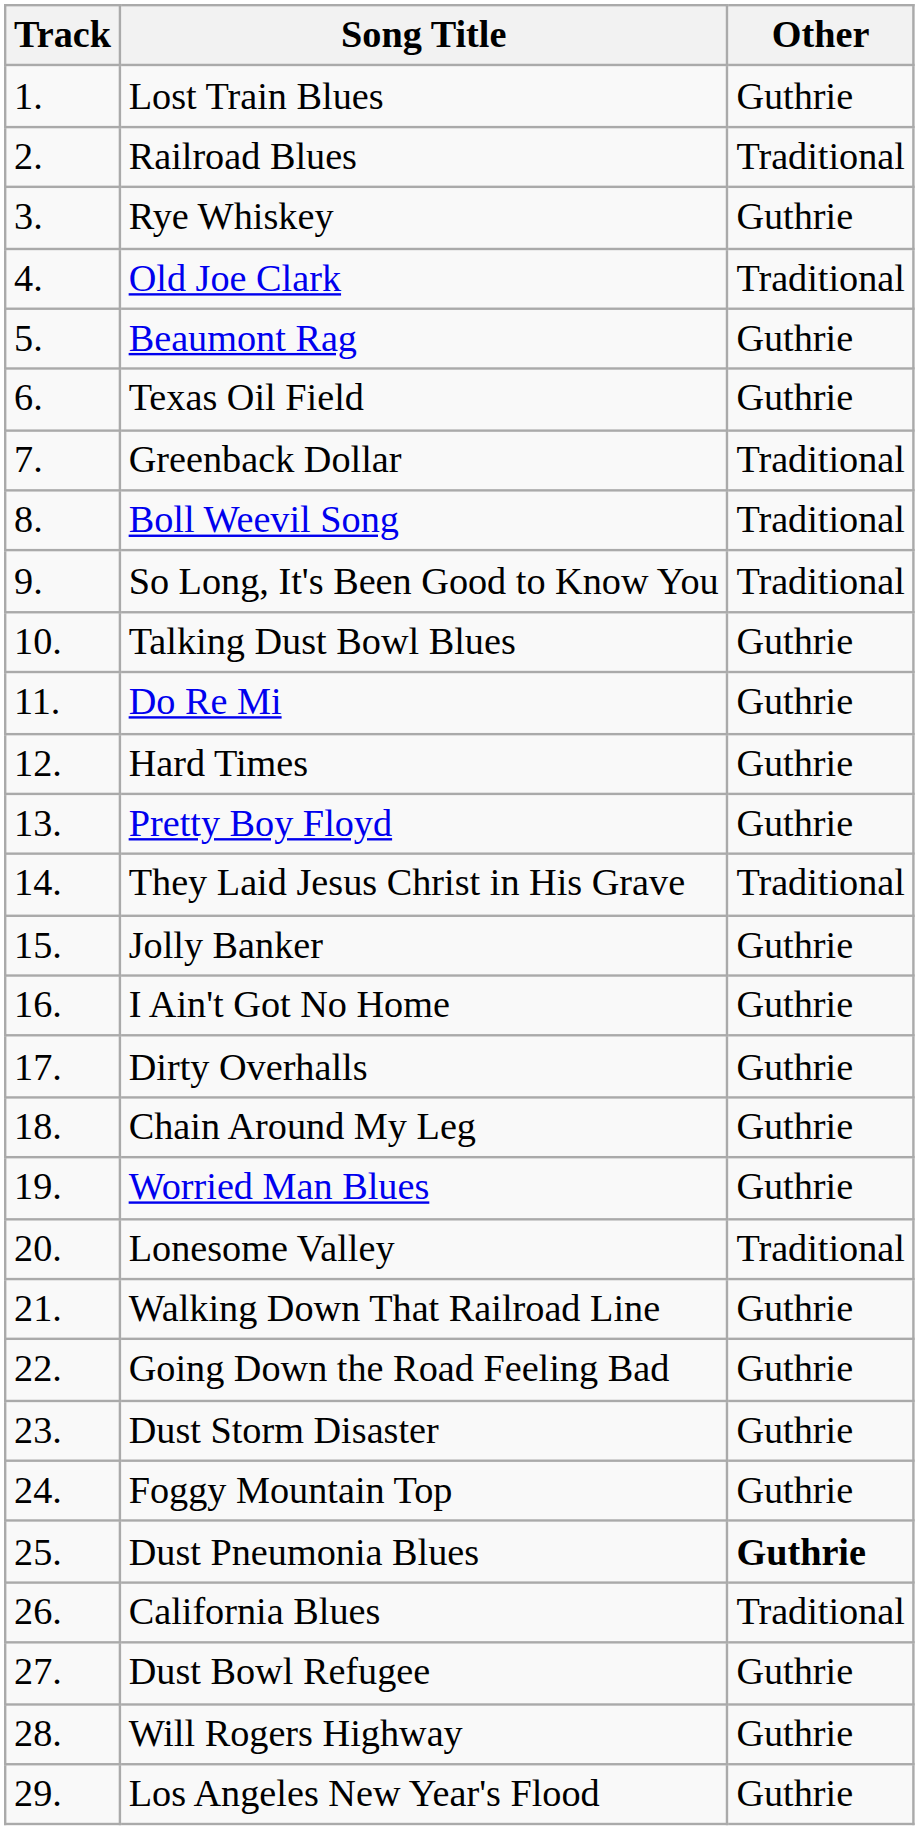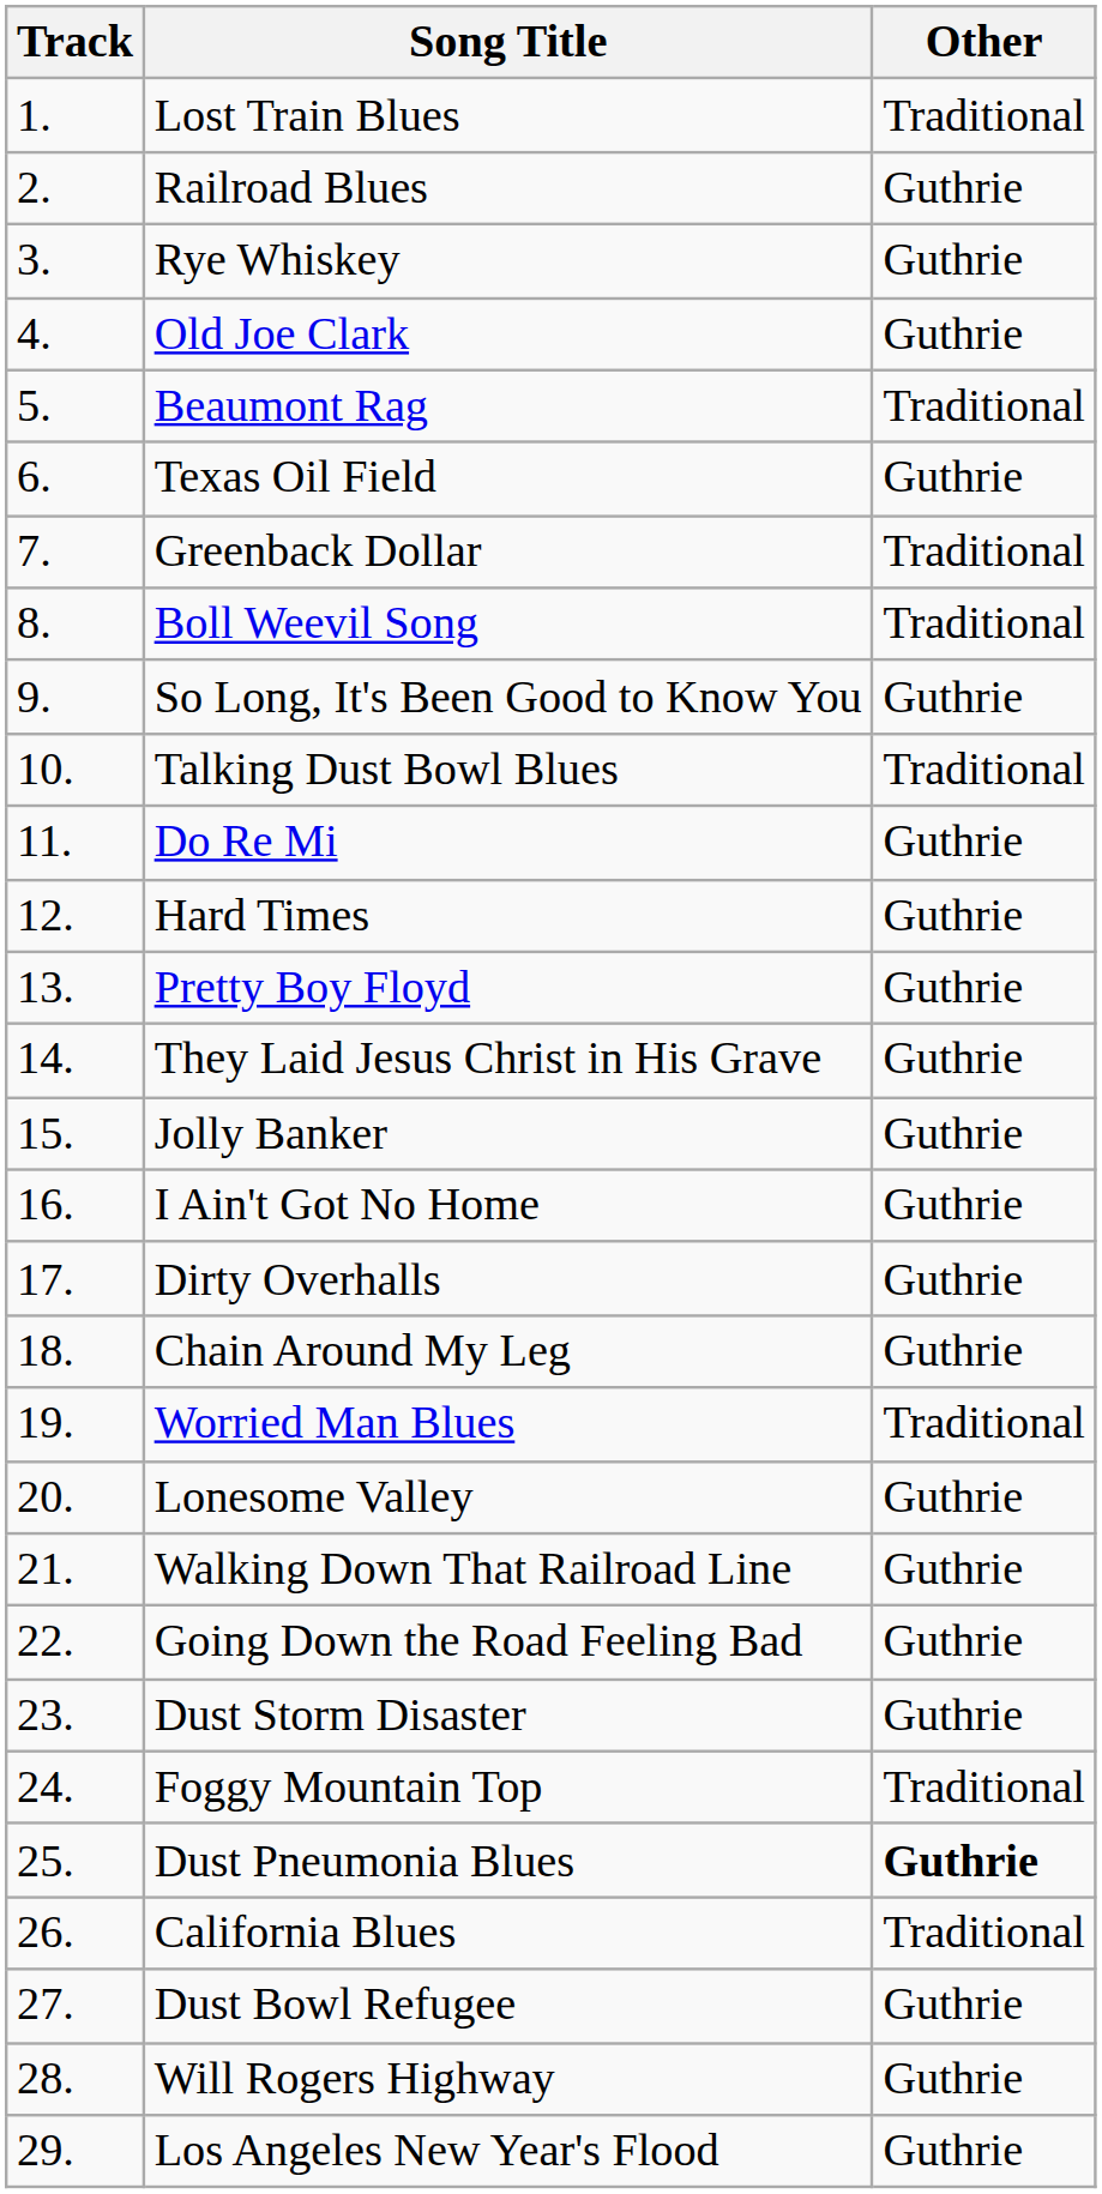Lost Train Blues | Other: Guthrie -> Traditional
Railroad Blues | Other: Traditional -> Guthrie
Old Joe Clark | Other: Traditional -> Guthrie
Beaumont Rag | Other: Guthrie -> Traditional
So Long, It's Been Good to Know You | Other: Traditional -> Guthrie
Talking Dust Bowl Blues | Other: Guthrie -> Traditional
They Laid Jesus Christ in His Grave | Other: Traditional -> Guthrie
Worried Man Blues | Other: Guthrie -> Traditional
Lonesome Valley | Other: Traditional -> Guthrie
Foggy Mountain Top | Other: Guthrie -> Traditional
